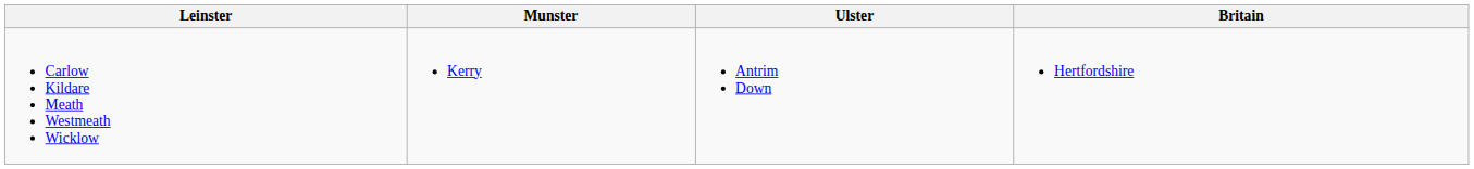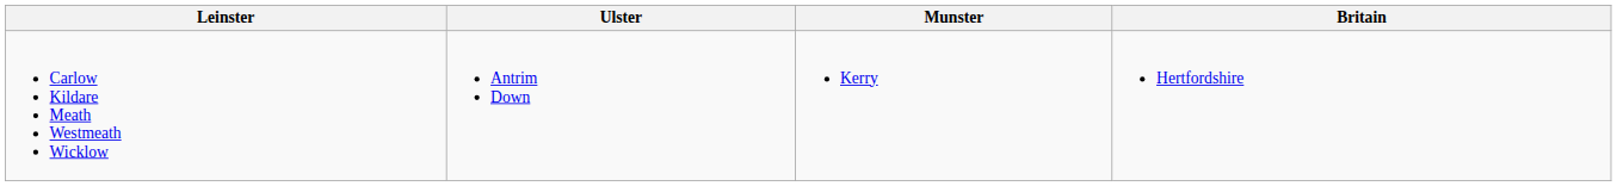columns swapped: Munster <-> Ulster
